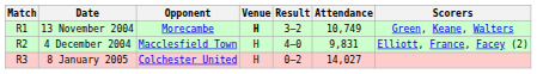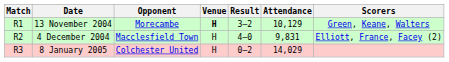13 November 2004 | Attendance: 10,749 -> 10,129
8 January 2005 | Attendance: 14,027 -> 14,029
